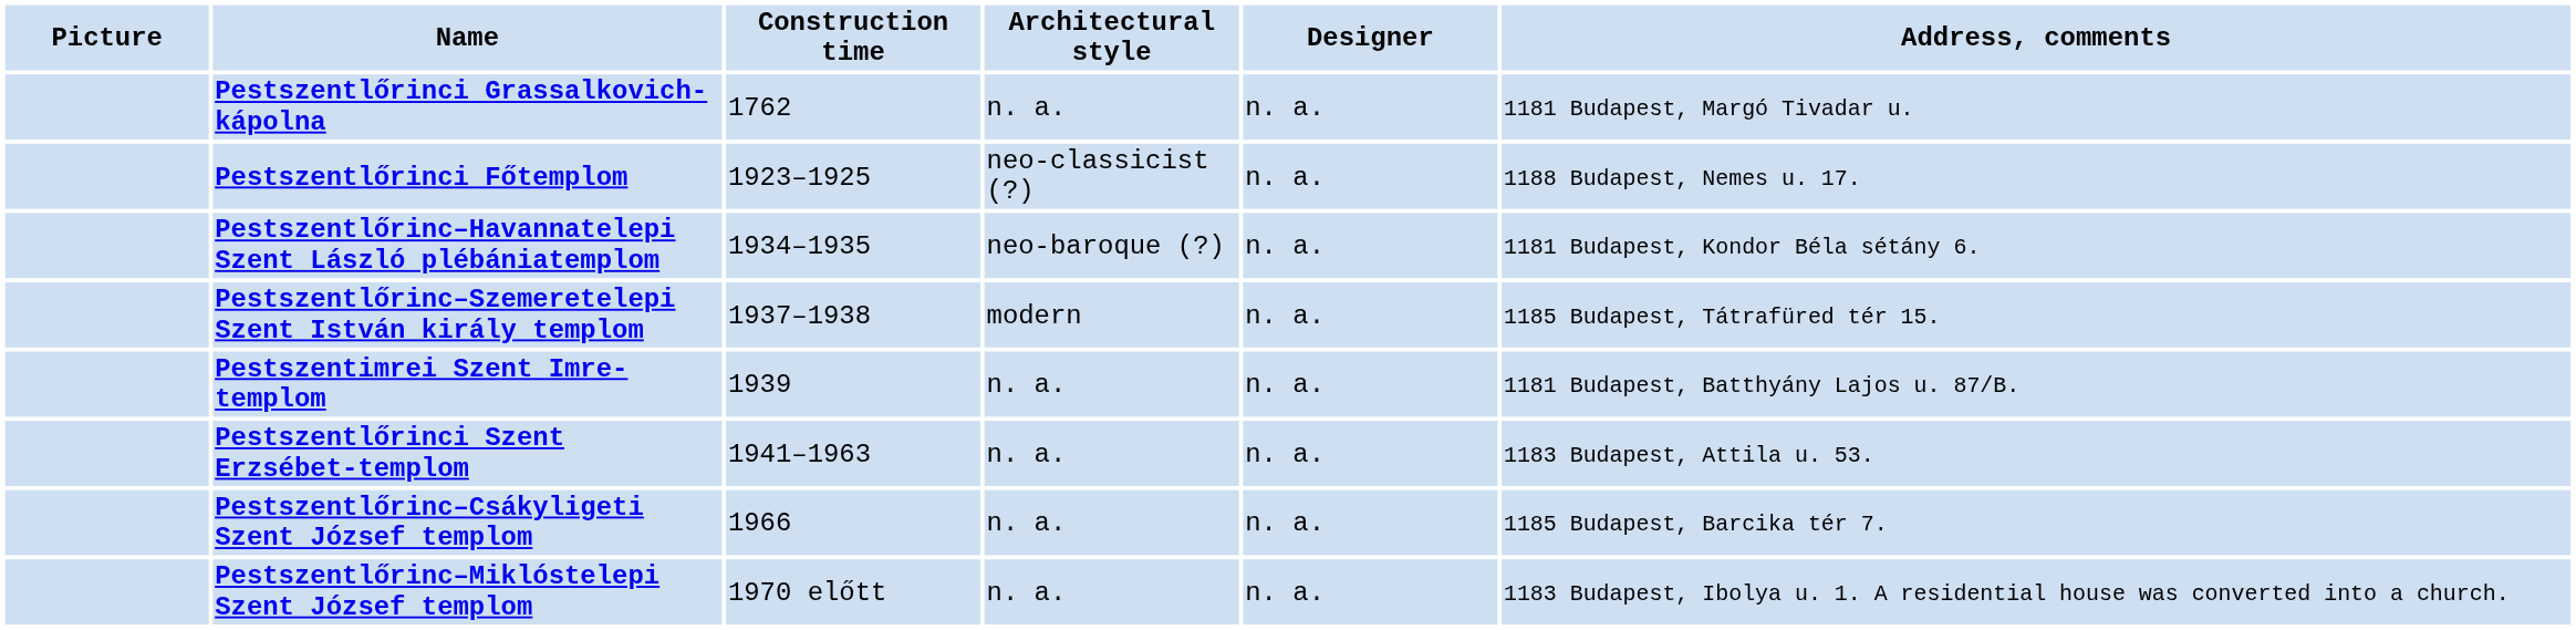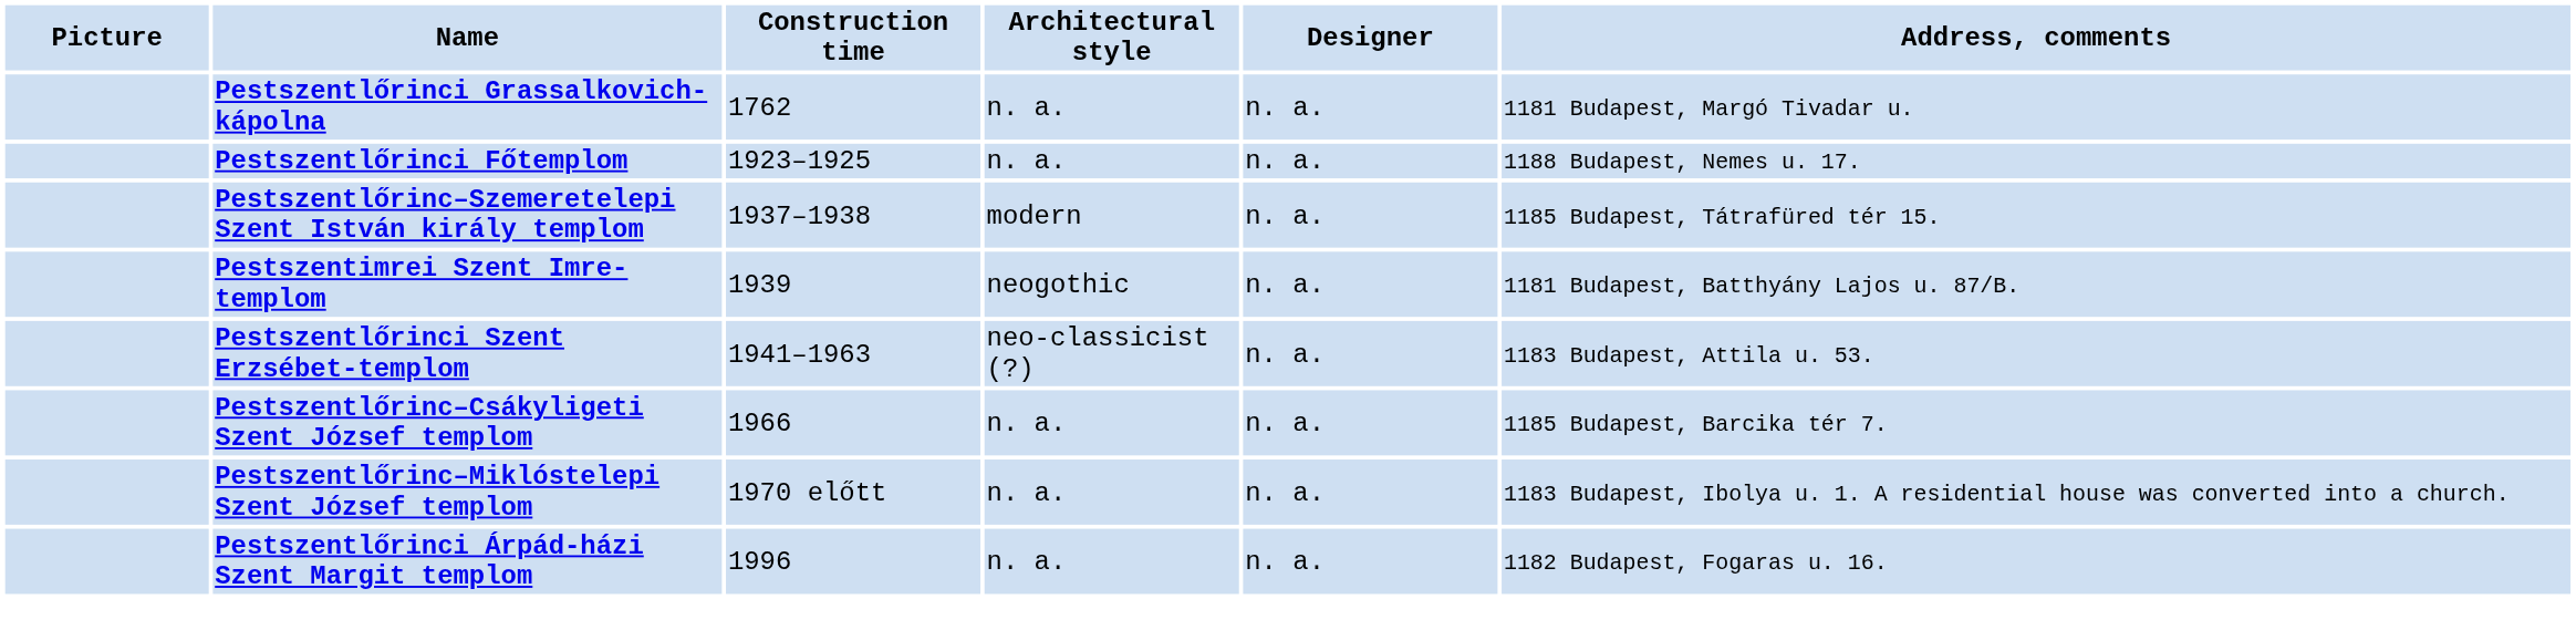Pestszentlőrinci Főtemplom | Architectural style: neo-classicist (?) -> n. a.
- row: Pestszentlőrinc–Havannatelepi Szent László plébániatemplom | 1934–1935 | neo-baroque (?) | n. a. | 1181 Budapest, Kondor Béla sétány 6.
Pestszentimrei Szent Imre-templom | Architectural style: n. a. -> neogothic
Pestszentlőrinci Szent Erzsébet-templom | Architectural style: n. a. -> neo-classicist (?)
+ row: Pestszentlőrinci Árpád-házi Szent Margit templom | 1996 | n. a. | n. a. | 1182 Budapest, Fogaras u. 16.
